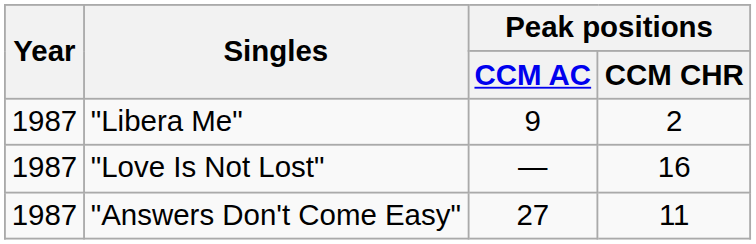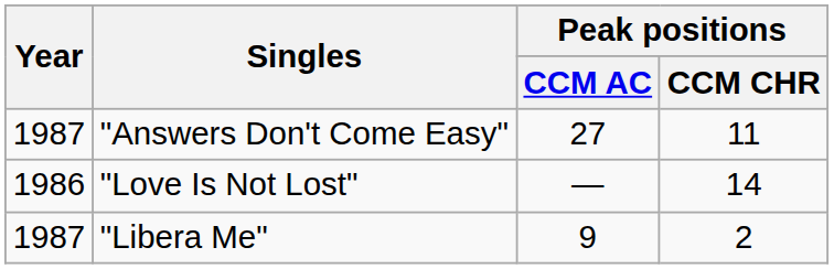rows swapped: "Libera Me" <-> "Answers Don't Come Easy"
"Love Is Not Lost" | Year: 1987 -> 1986
"Love Is Not Lost" | Peak positions / CCM CHR: 16 -> 14
